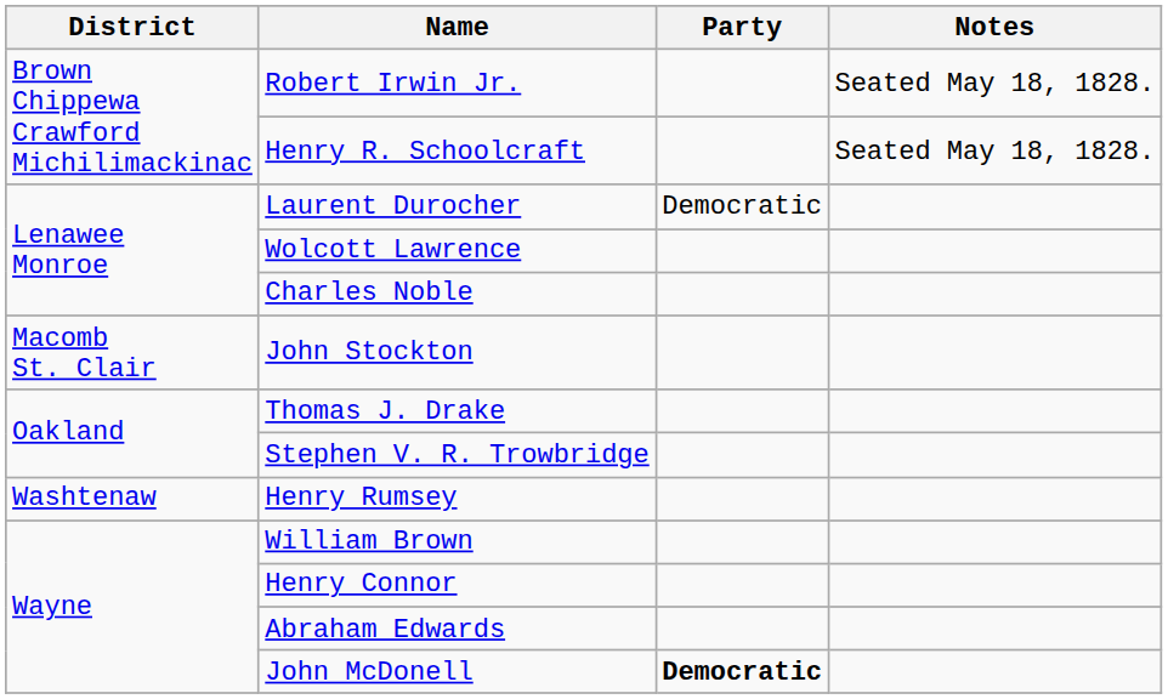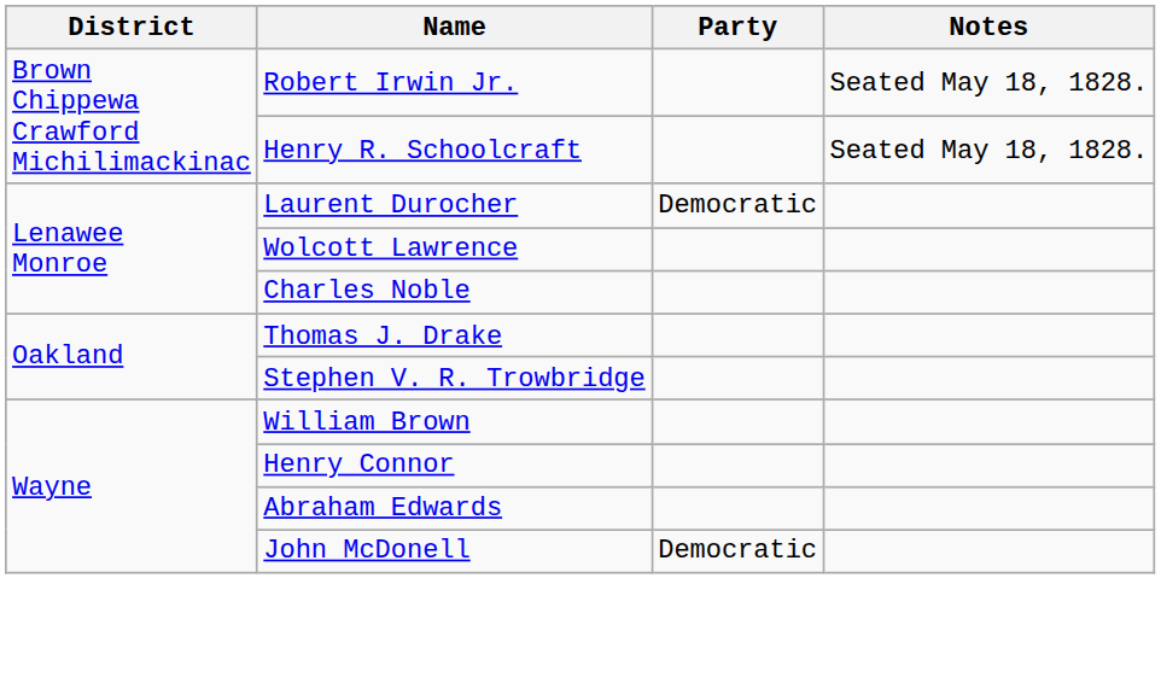- row: Macomb St. Clair | John Stockton
- row: Washtenaw | Henry Rumsey
John McDonell | Party: bold -> normal
